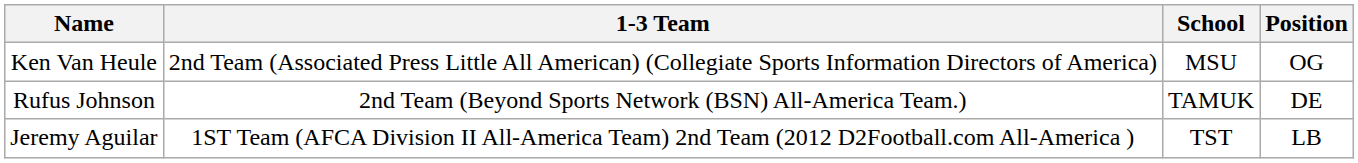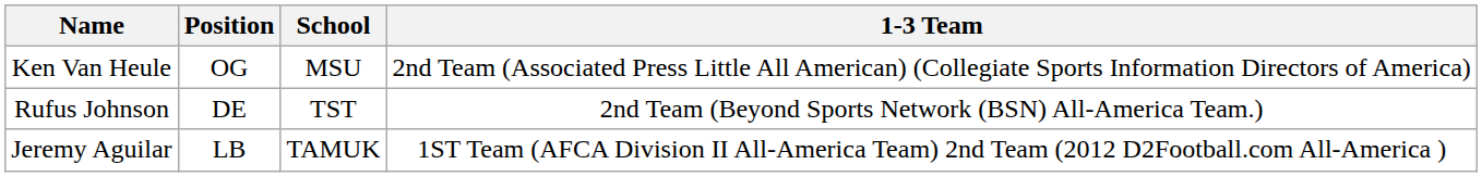columns swapped: Position <-> 1-3 Team
Rufus Johnson | School: TAMUK -> TST
Jeremy Aguilar | School: TST -> TAMUK
